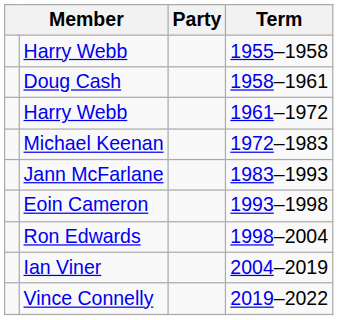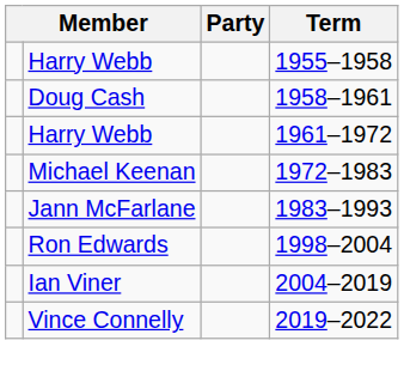- row: Eoin Cameron | 1993–1998
